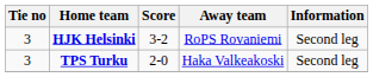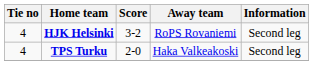HJK Helsinki | Tie no: 3 -> 4
TPS Turku | Tie no: 3 -> 4
